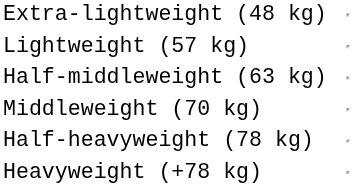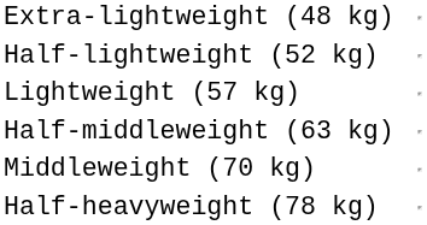+ row: Half-lightweight (52 kg)
- row: Heavyweight (+78 kg)
